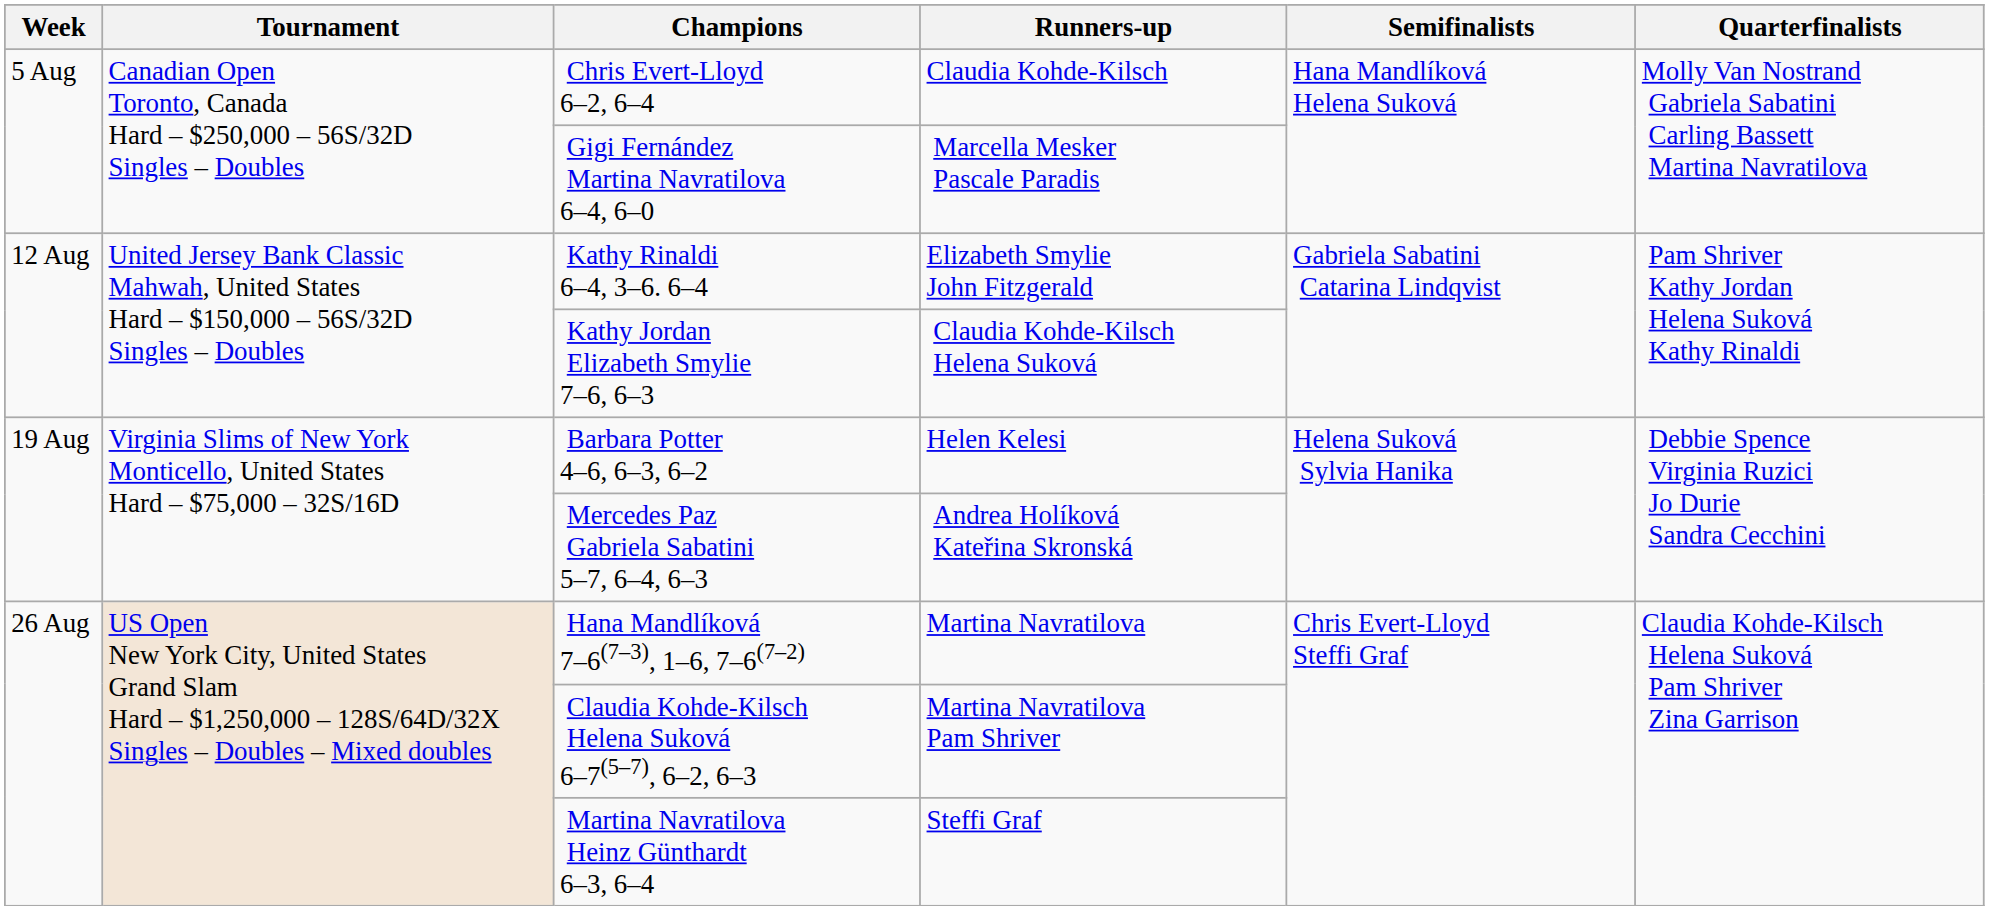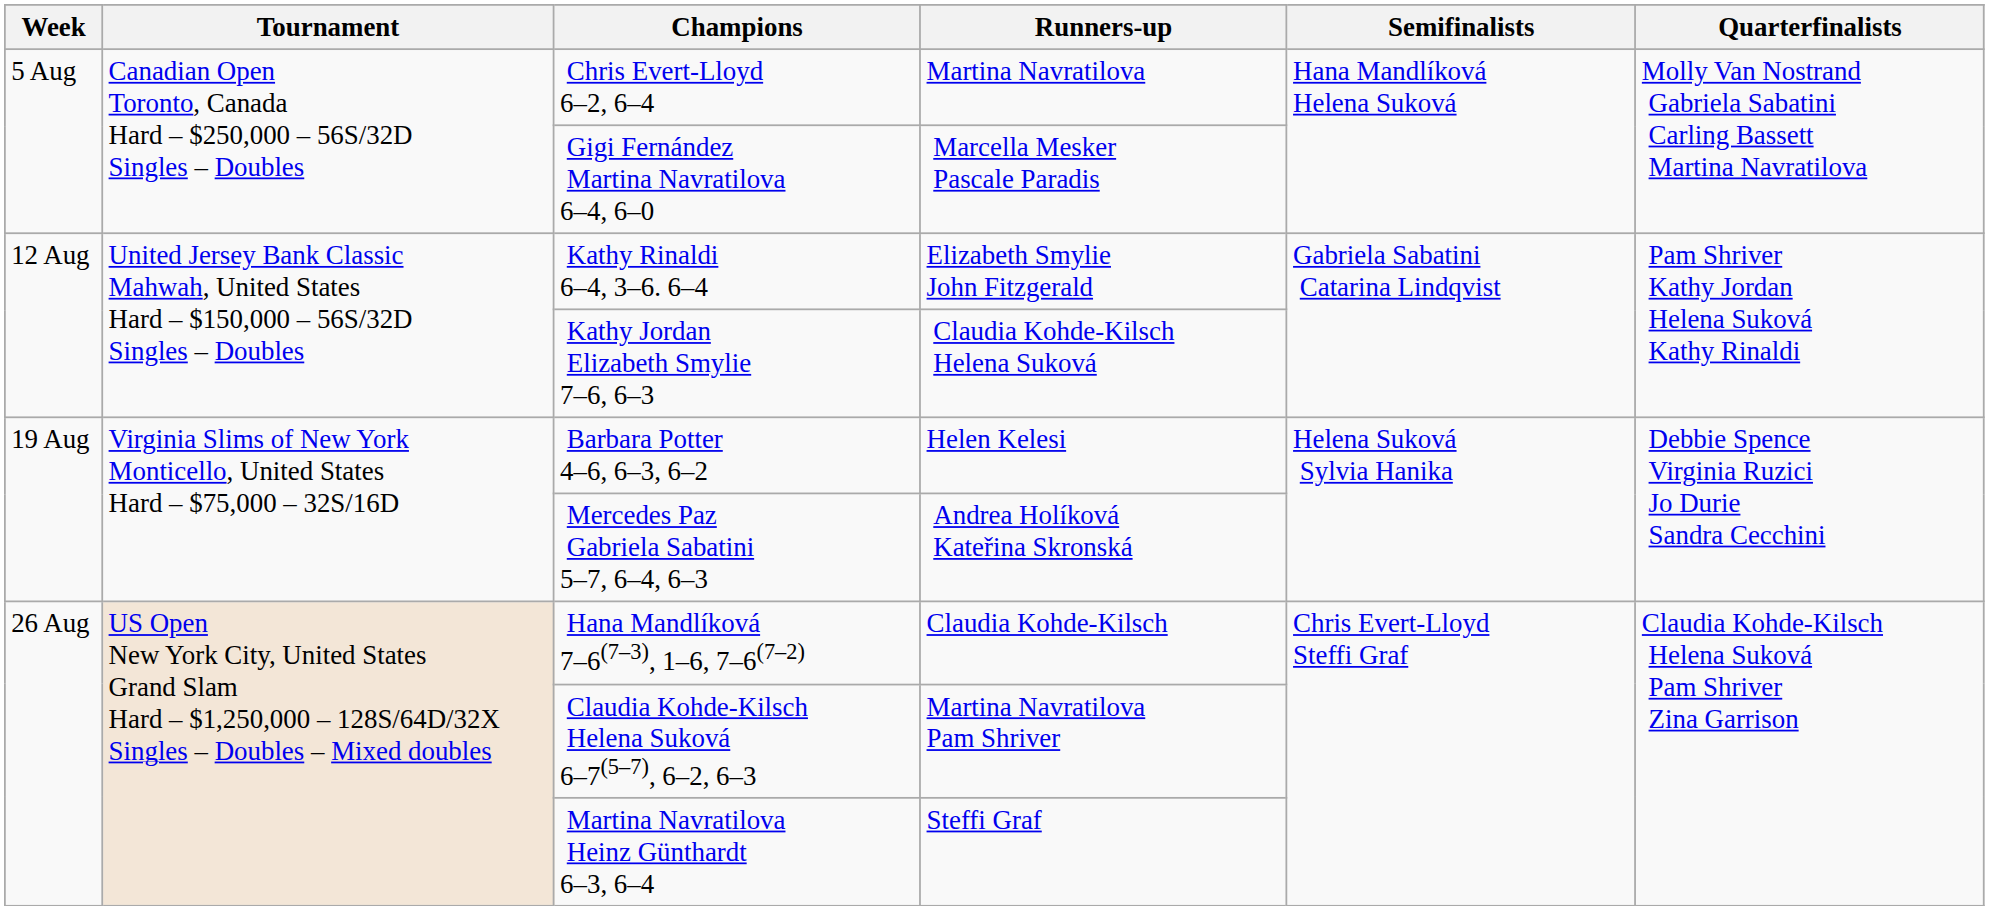Chris Evert-Lloyd 6–2, 6–4 | Runners-up: Claudia Kohde-Kilsch -> Martina Navratilova
Hana Mandlíková 7–6(7–3), 1–6, 7–6(7–2) | Runners-up: Martina Navratilova -> Claudia Kohde-Kilsch
